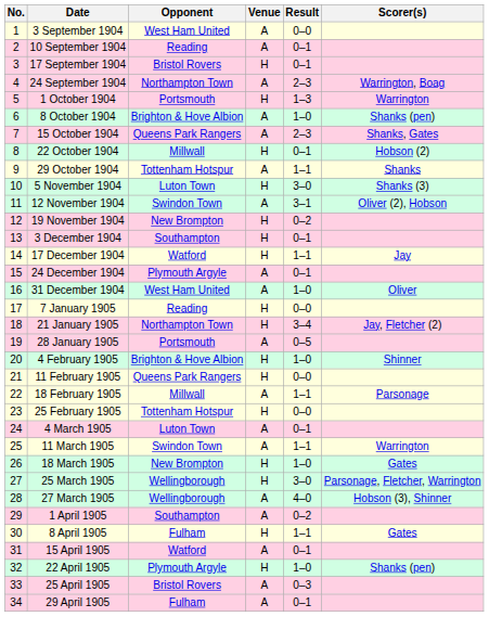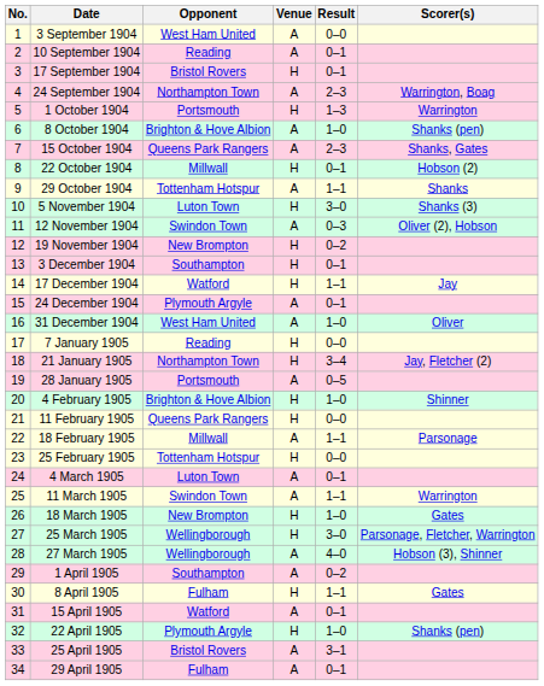12 November 1904 | Result: 3–1 -> 0–3
25 April 1905 | Result: 0–3 -> 3–1
